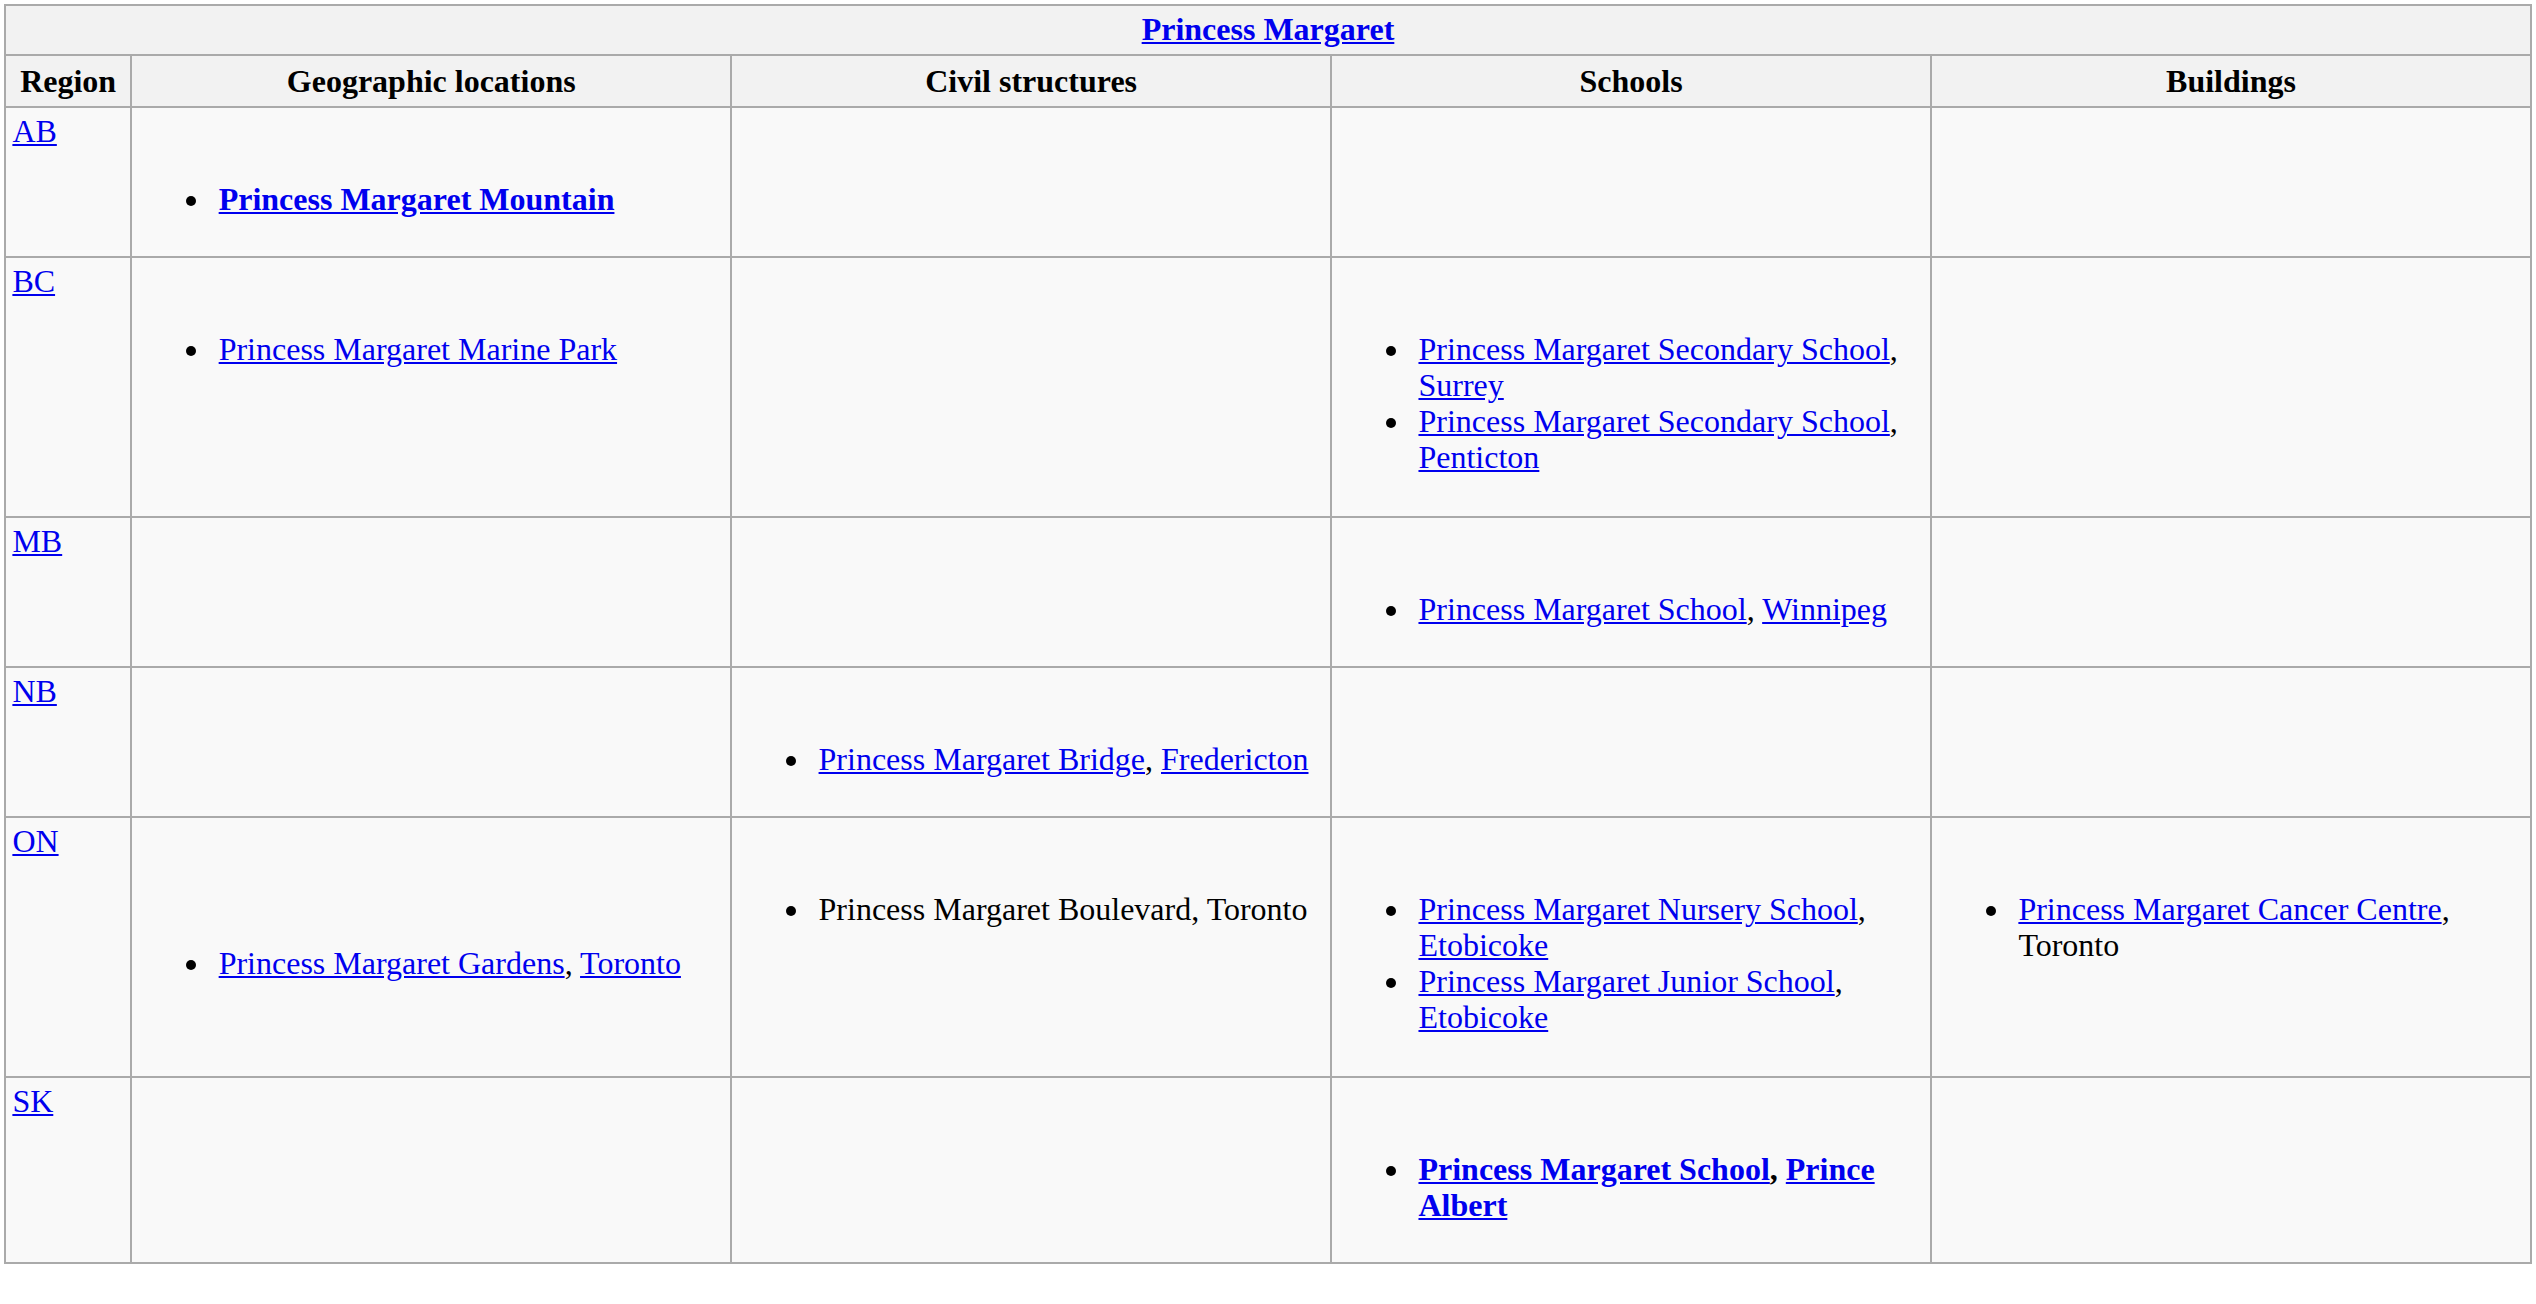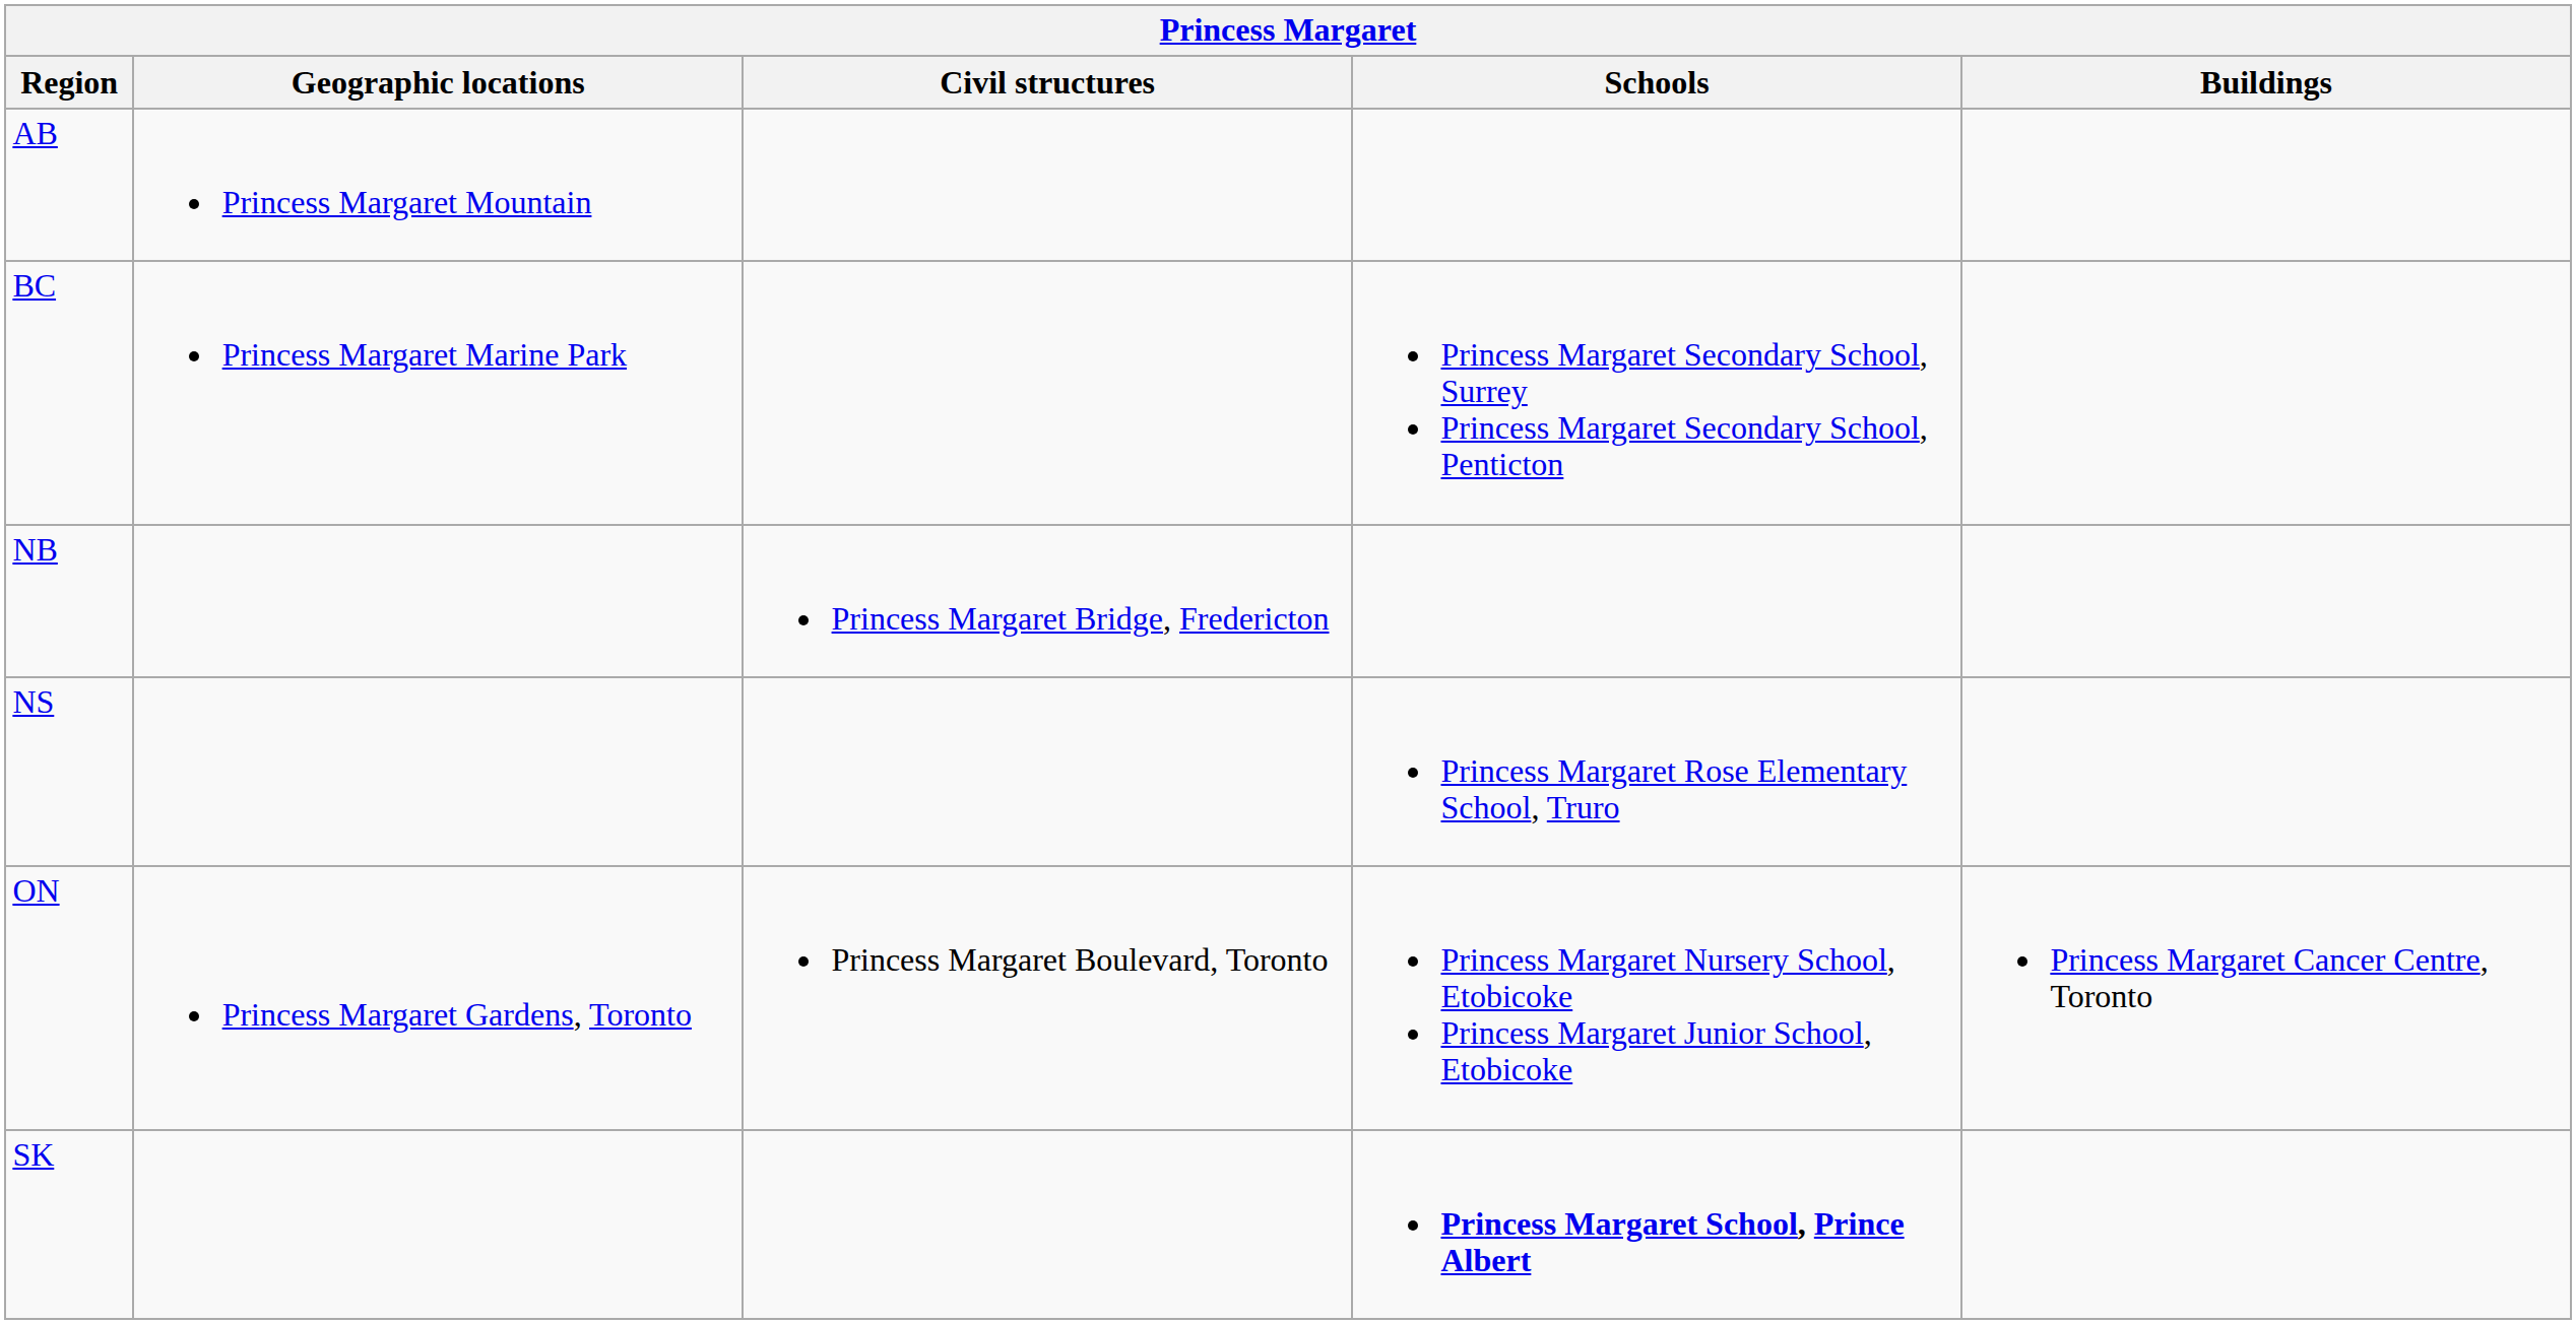AB | Geographic locations: bold -> normal
- row: MB | Princess Margaret School, Winnipeg
+ row: NS | Princess Margaret Rose Elementary School, Truro
